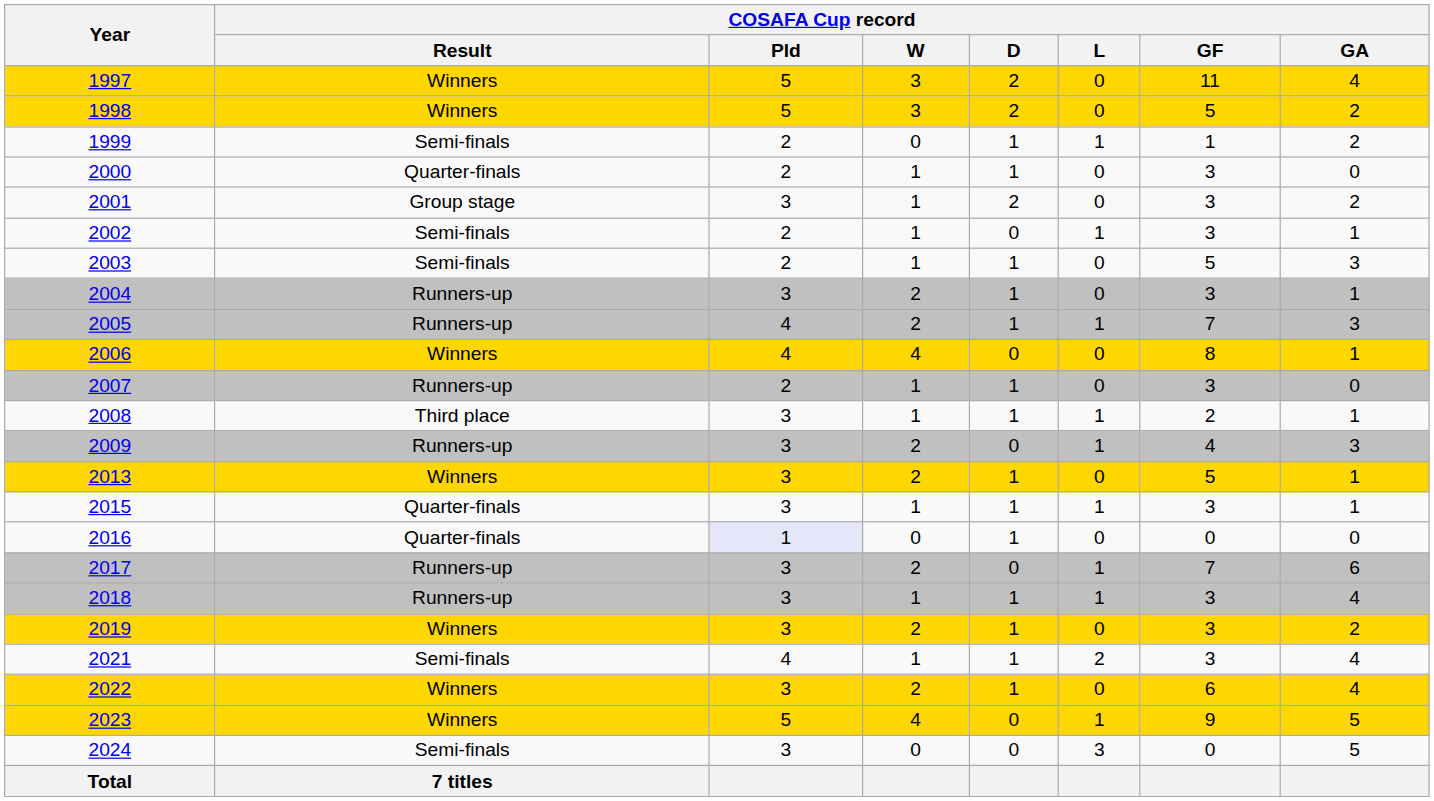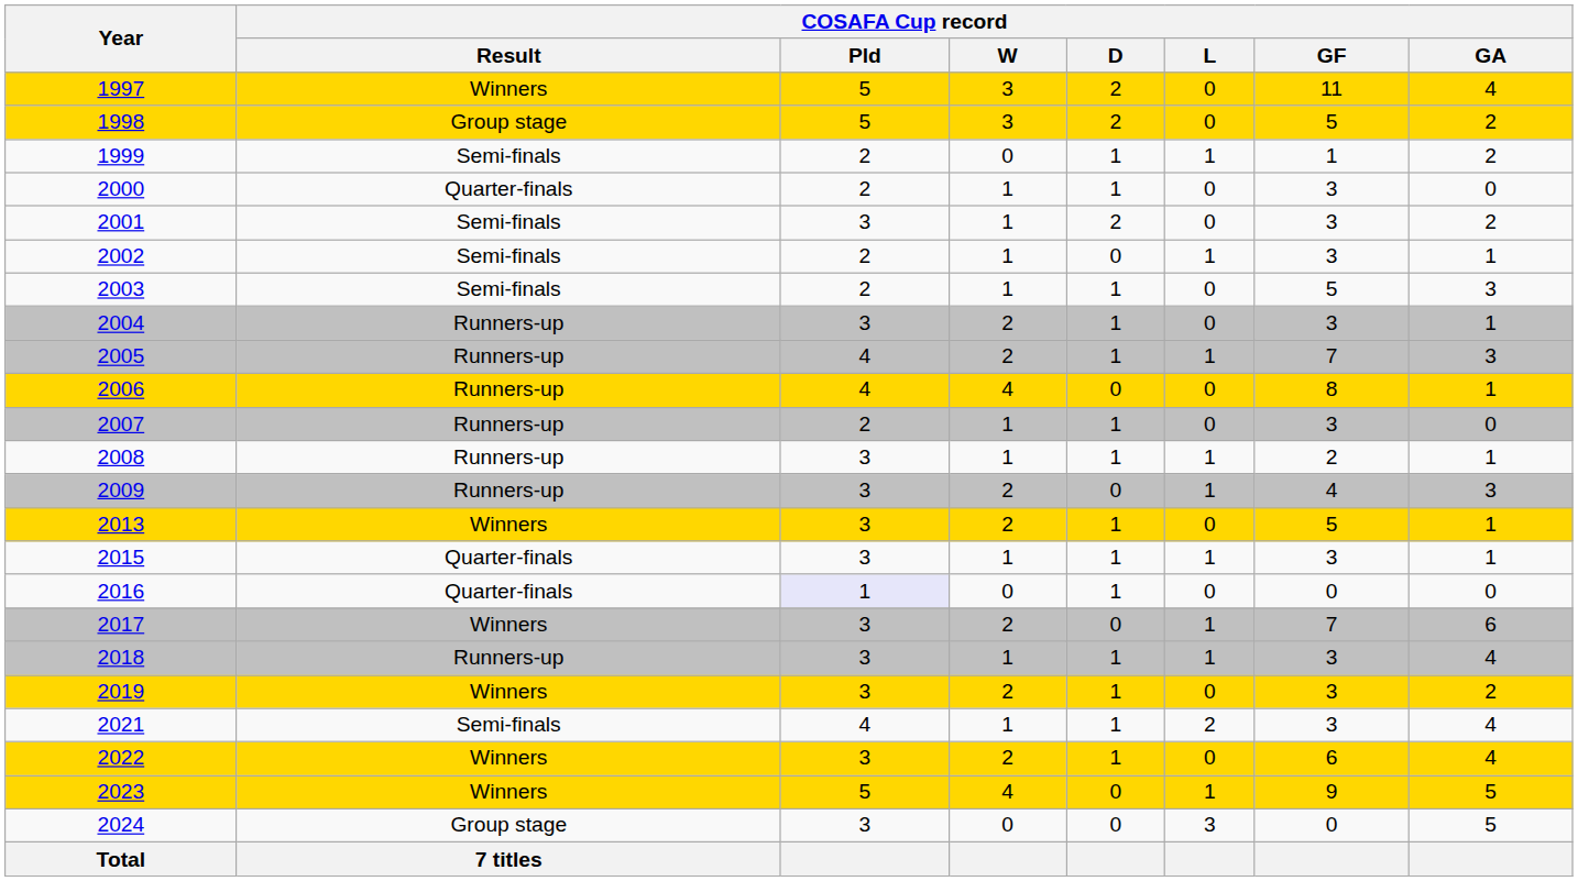1998 | COSAFA Cup record / Result: Winners -> Group stage
2001 | COSAFA Cup record / Result: Group stage -> Semi-finals
2006 | COSAFA Cup record / Result: Winners -> Runners-up
2008 | COSAFA Cup record / Result: Third place -> Runners-up
2017 | COSAFA Cup record / Result: Runners-up -> Winners
2024 | COSAFA Cup record / Result: Semi-finals -> Group stage
